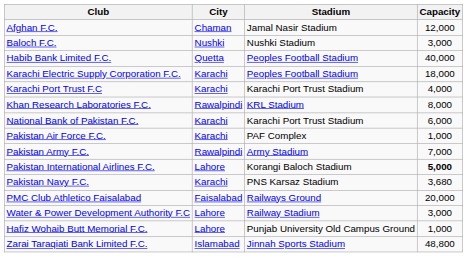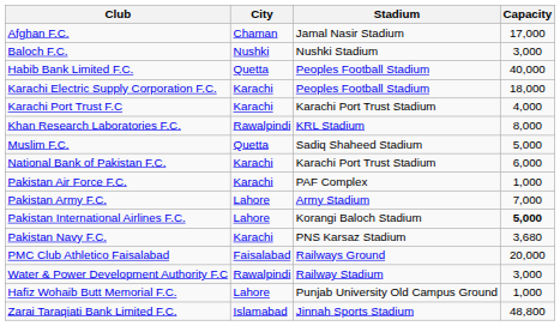Afghan F.C. | Capacity: 12,000 -> 17,000
+ row: Muslim F.C. | Quetta | Sadiq Shaheed Stadium | 5,000
Pakistan Army F.C. | City: Rawalpindi -> Lahore
Water & Power Development Authority F.C | City: Lahore -> Rawalpindi
